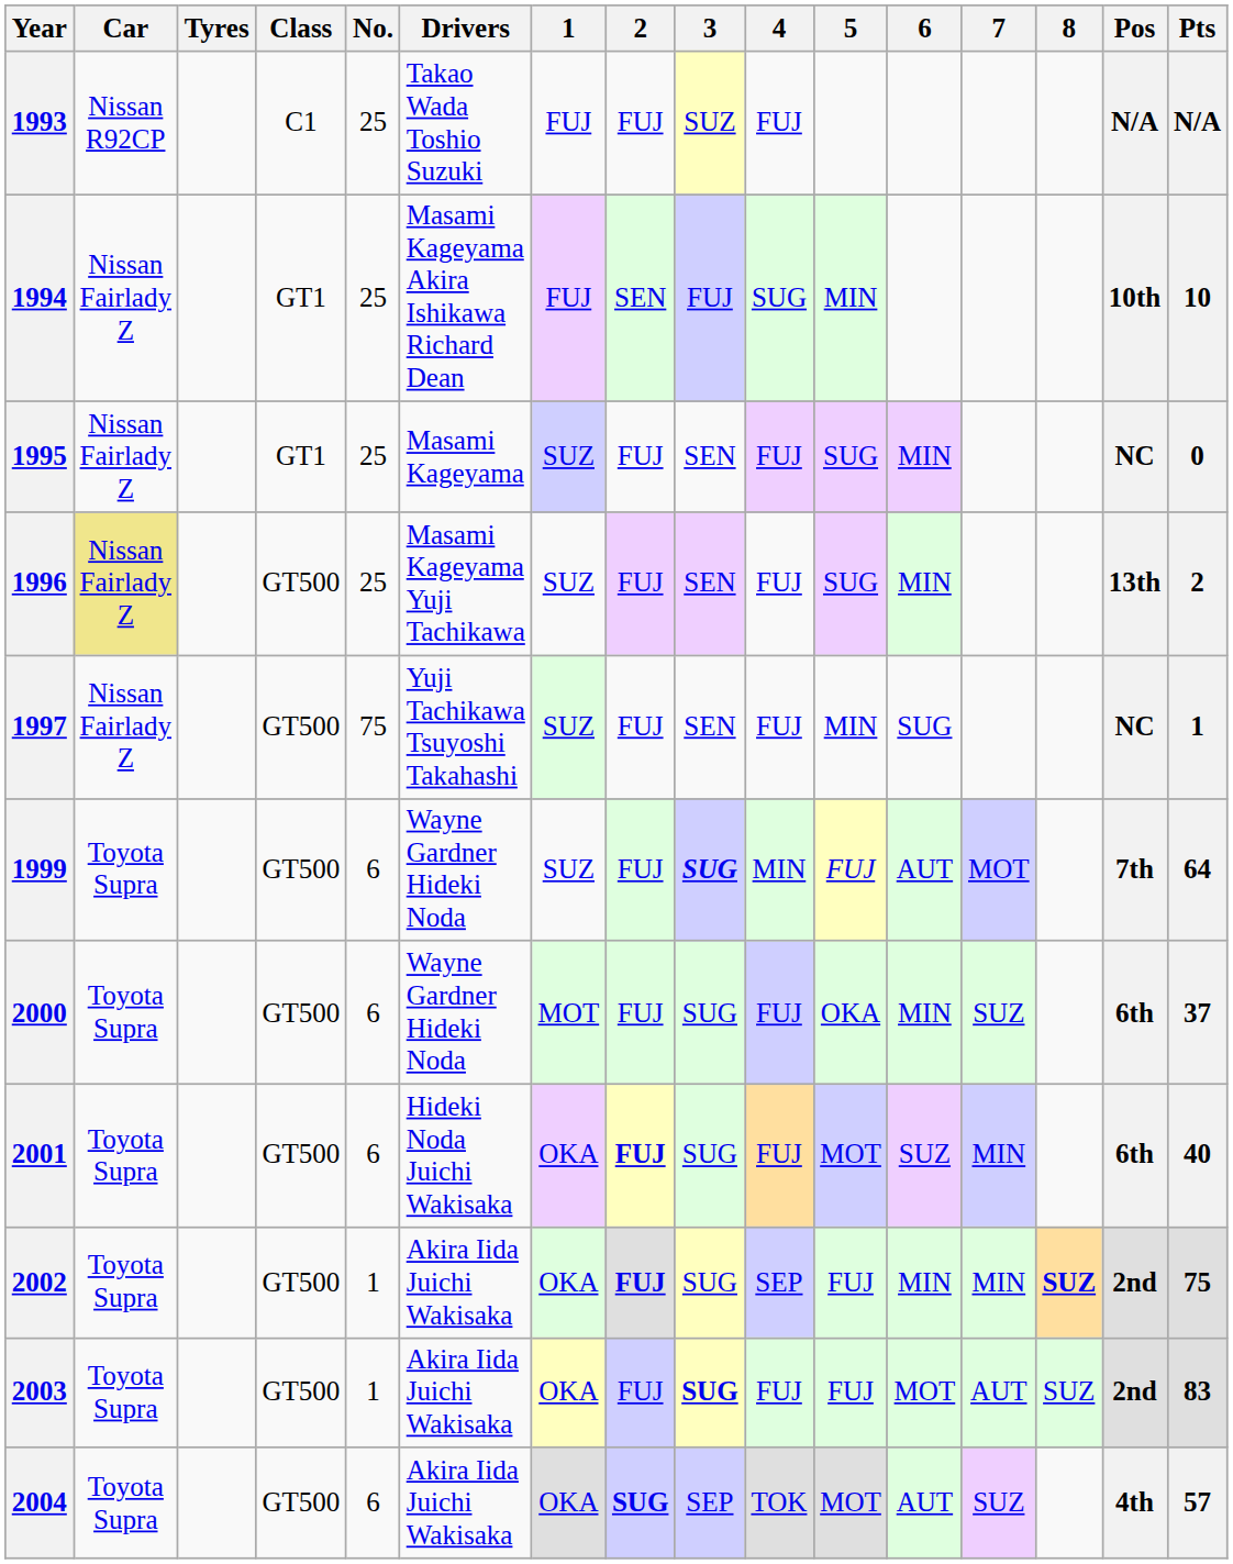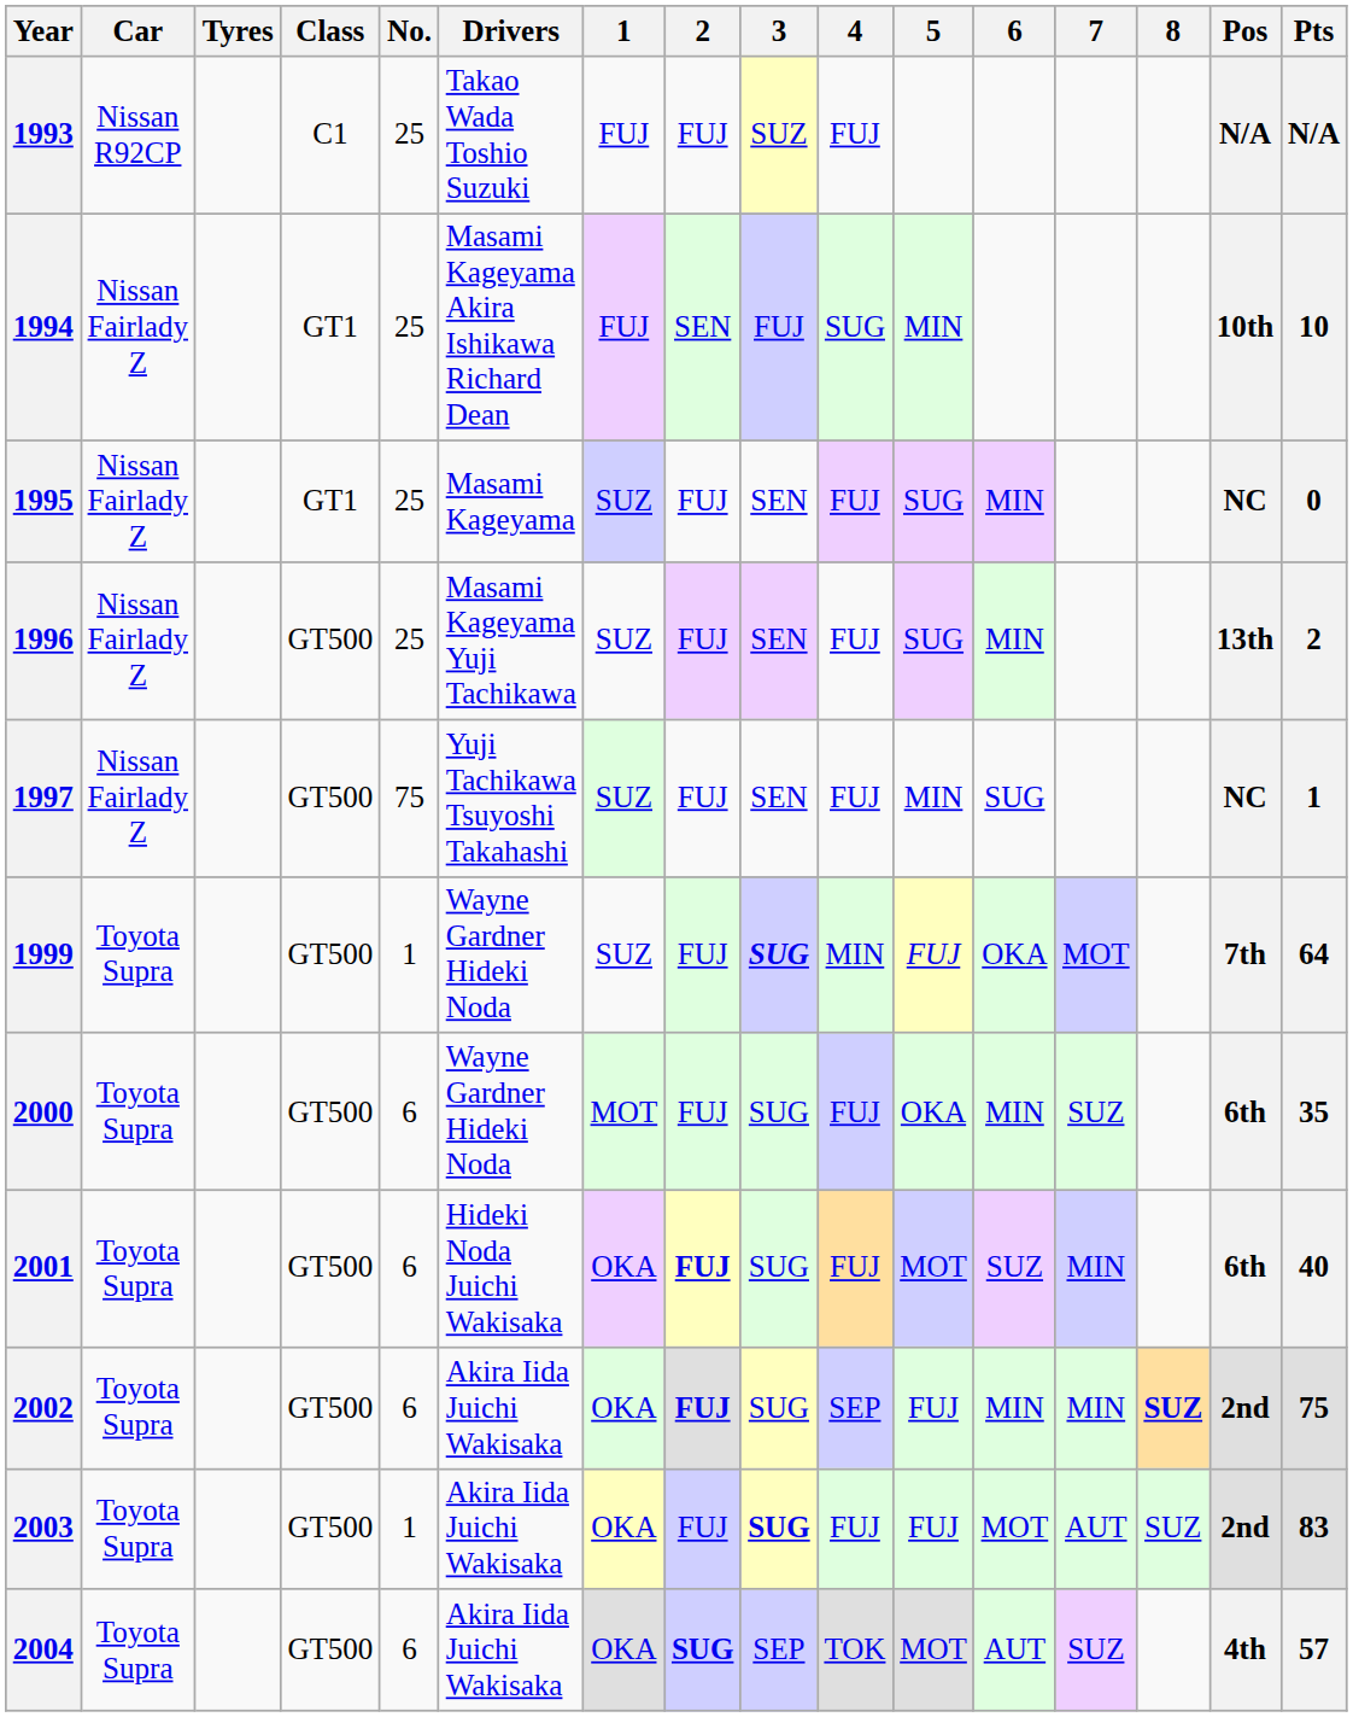1996 | Car: khaki background -> no background
1999 | No.: 6 -> 1
1999 | 6: AUT -> OKA
2000 | Pts: 37 -> 35
2002 | No.: 1 -> 6
